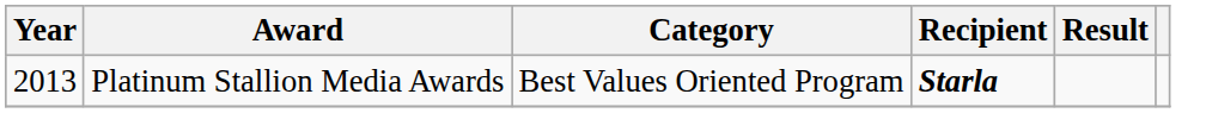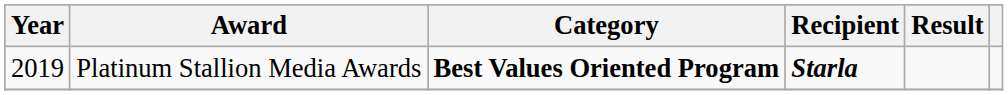Platinum Stallion Media Awards | Year: 2013 -> 2019
Platinum Stallion Media Awards | Category: normal -> bold
